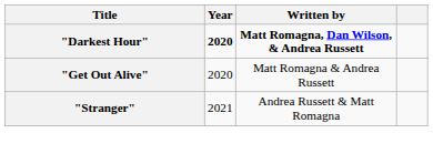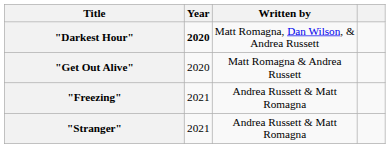"Darkest Hour" | Written by: bold -> normal
+ row: "Freezing" | 2021 | Andrea Russett & Matt Romagna
